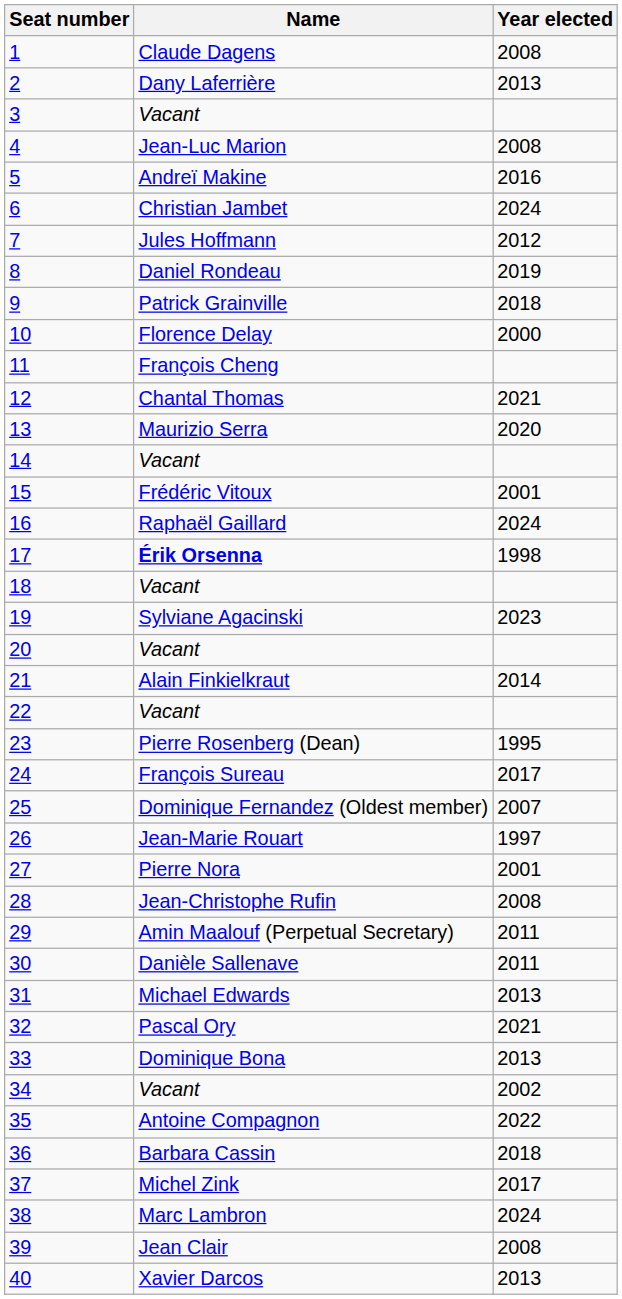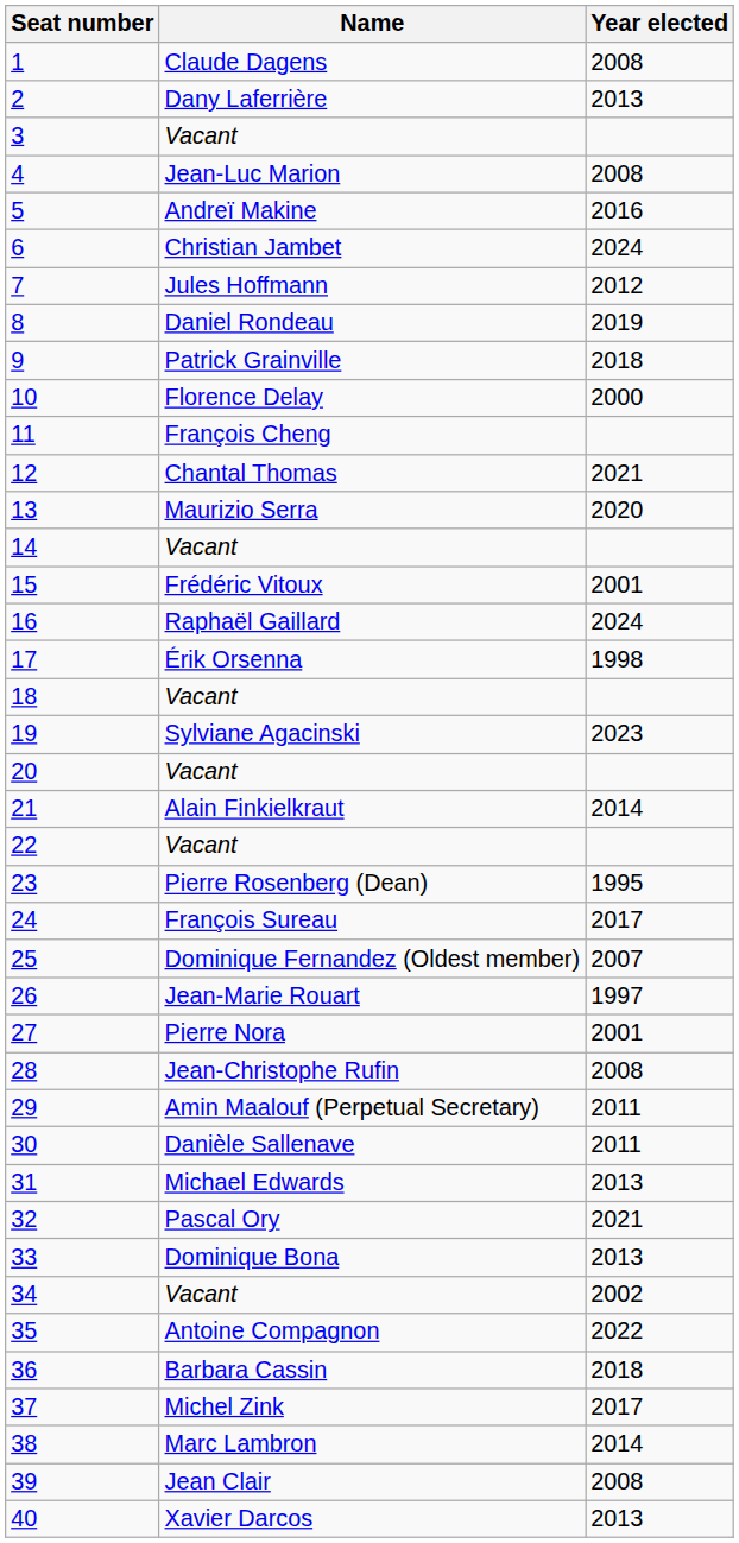17 | Name: bold -> normal
38 | Year elected: 2024 -> 2014
